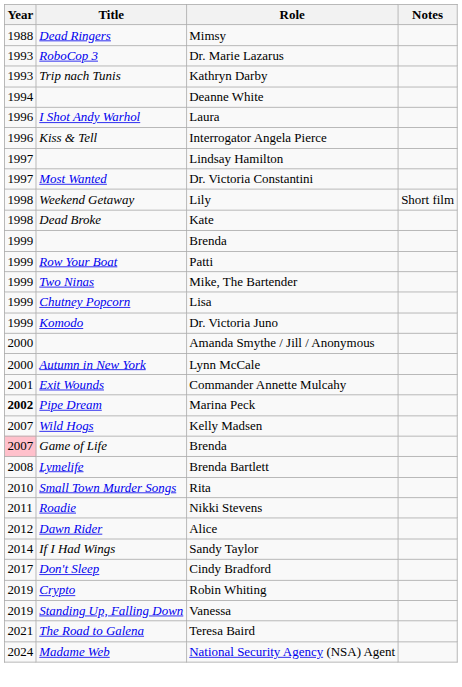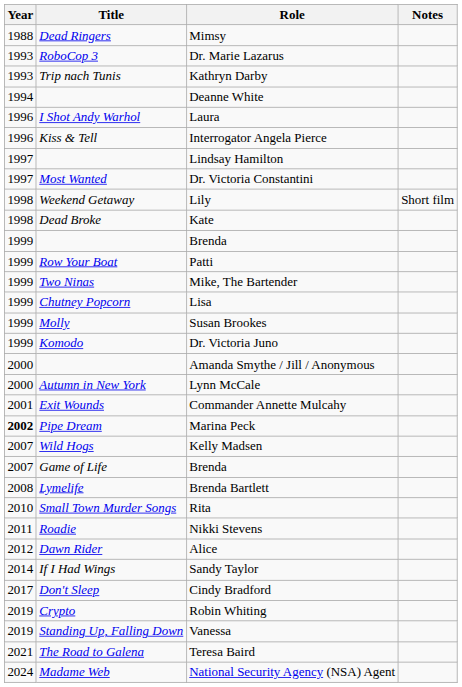+ row: 1999 | Molly | Susan Brookes
Game of Life / Brenda | Year: pink background -> no background
